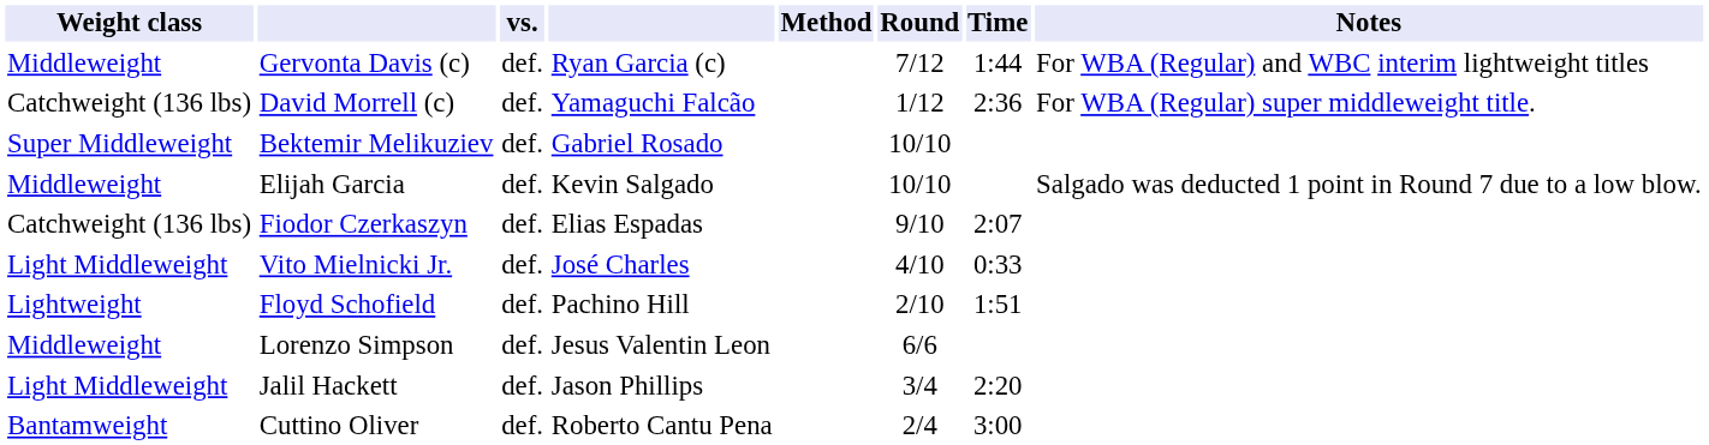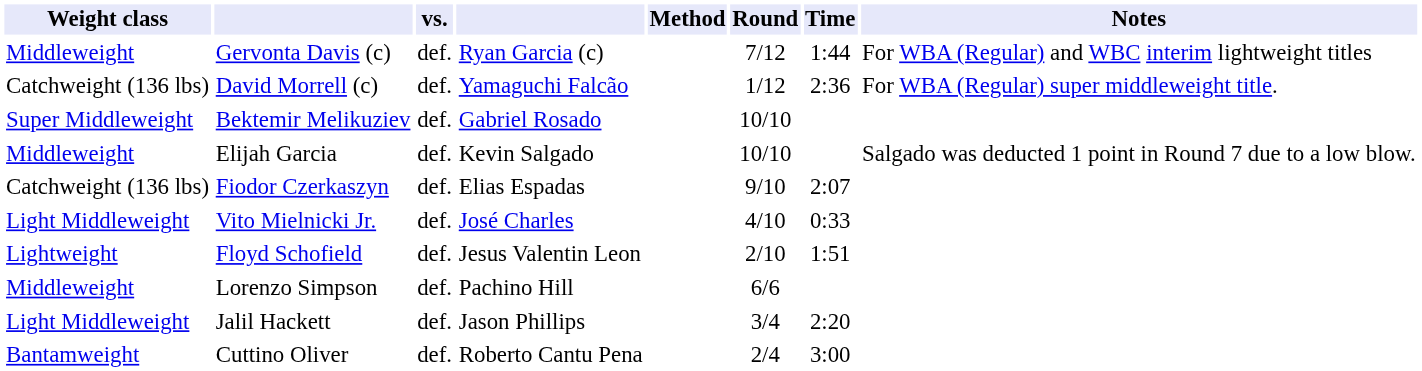Floyd Schofield | column 4: Pachino Hill -> Jesus Valentin Leon
Lorenzo Simpson | column 4: Jesus Valentin Leon -> Pachino Hill
